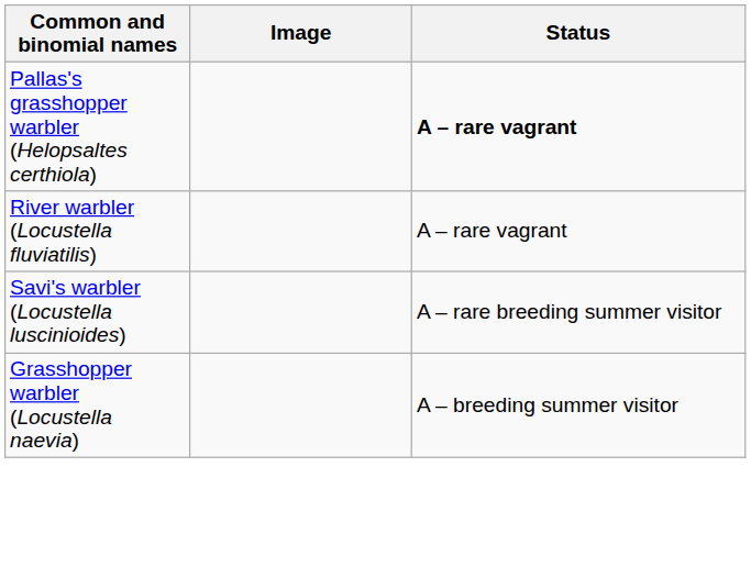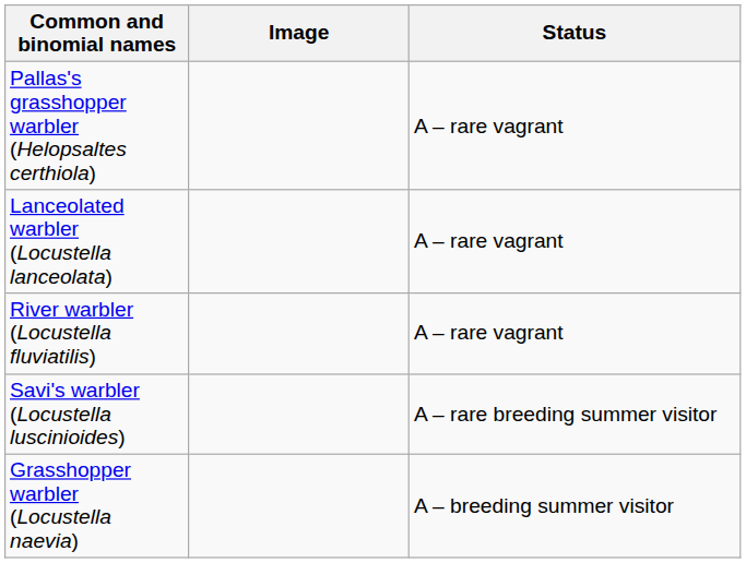Pallas's grasshopper warbler (Helopsaltes certhiola) | Status: bold -> normal
+ row: Lanceolated warbler (Locustella lanceolata) | A – rare vagrant
